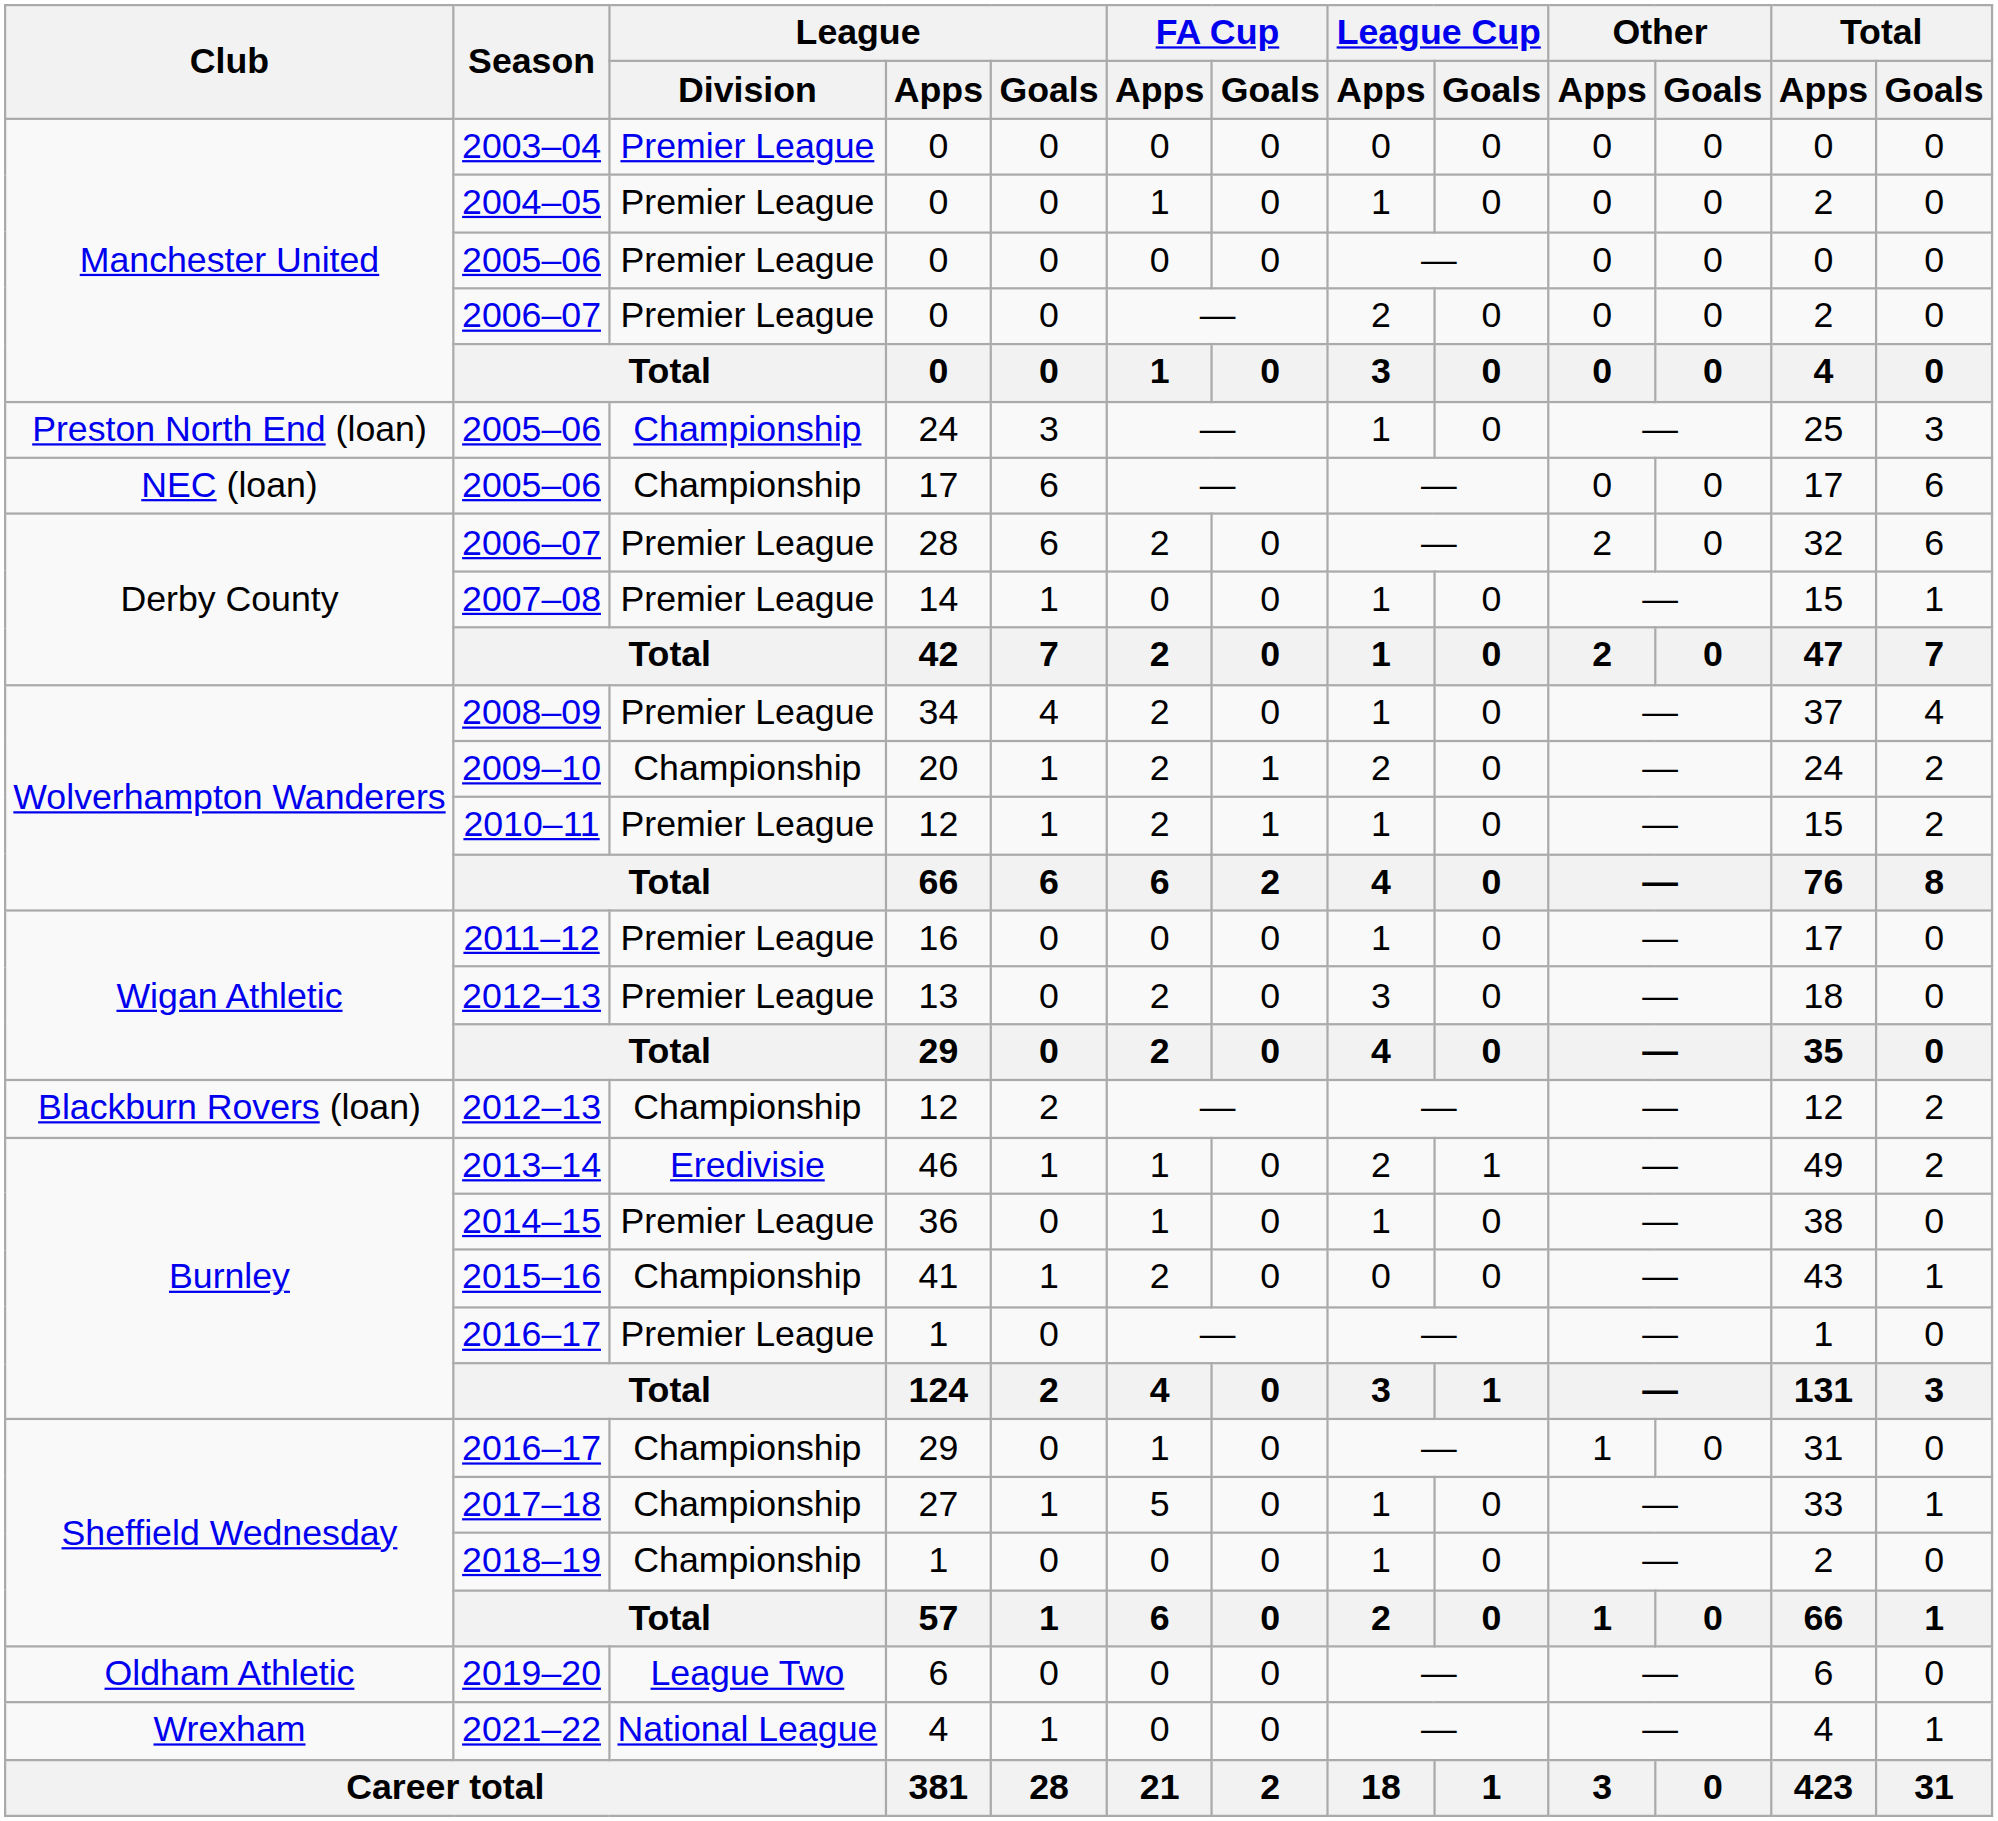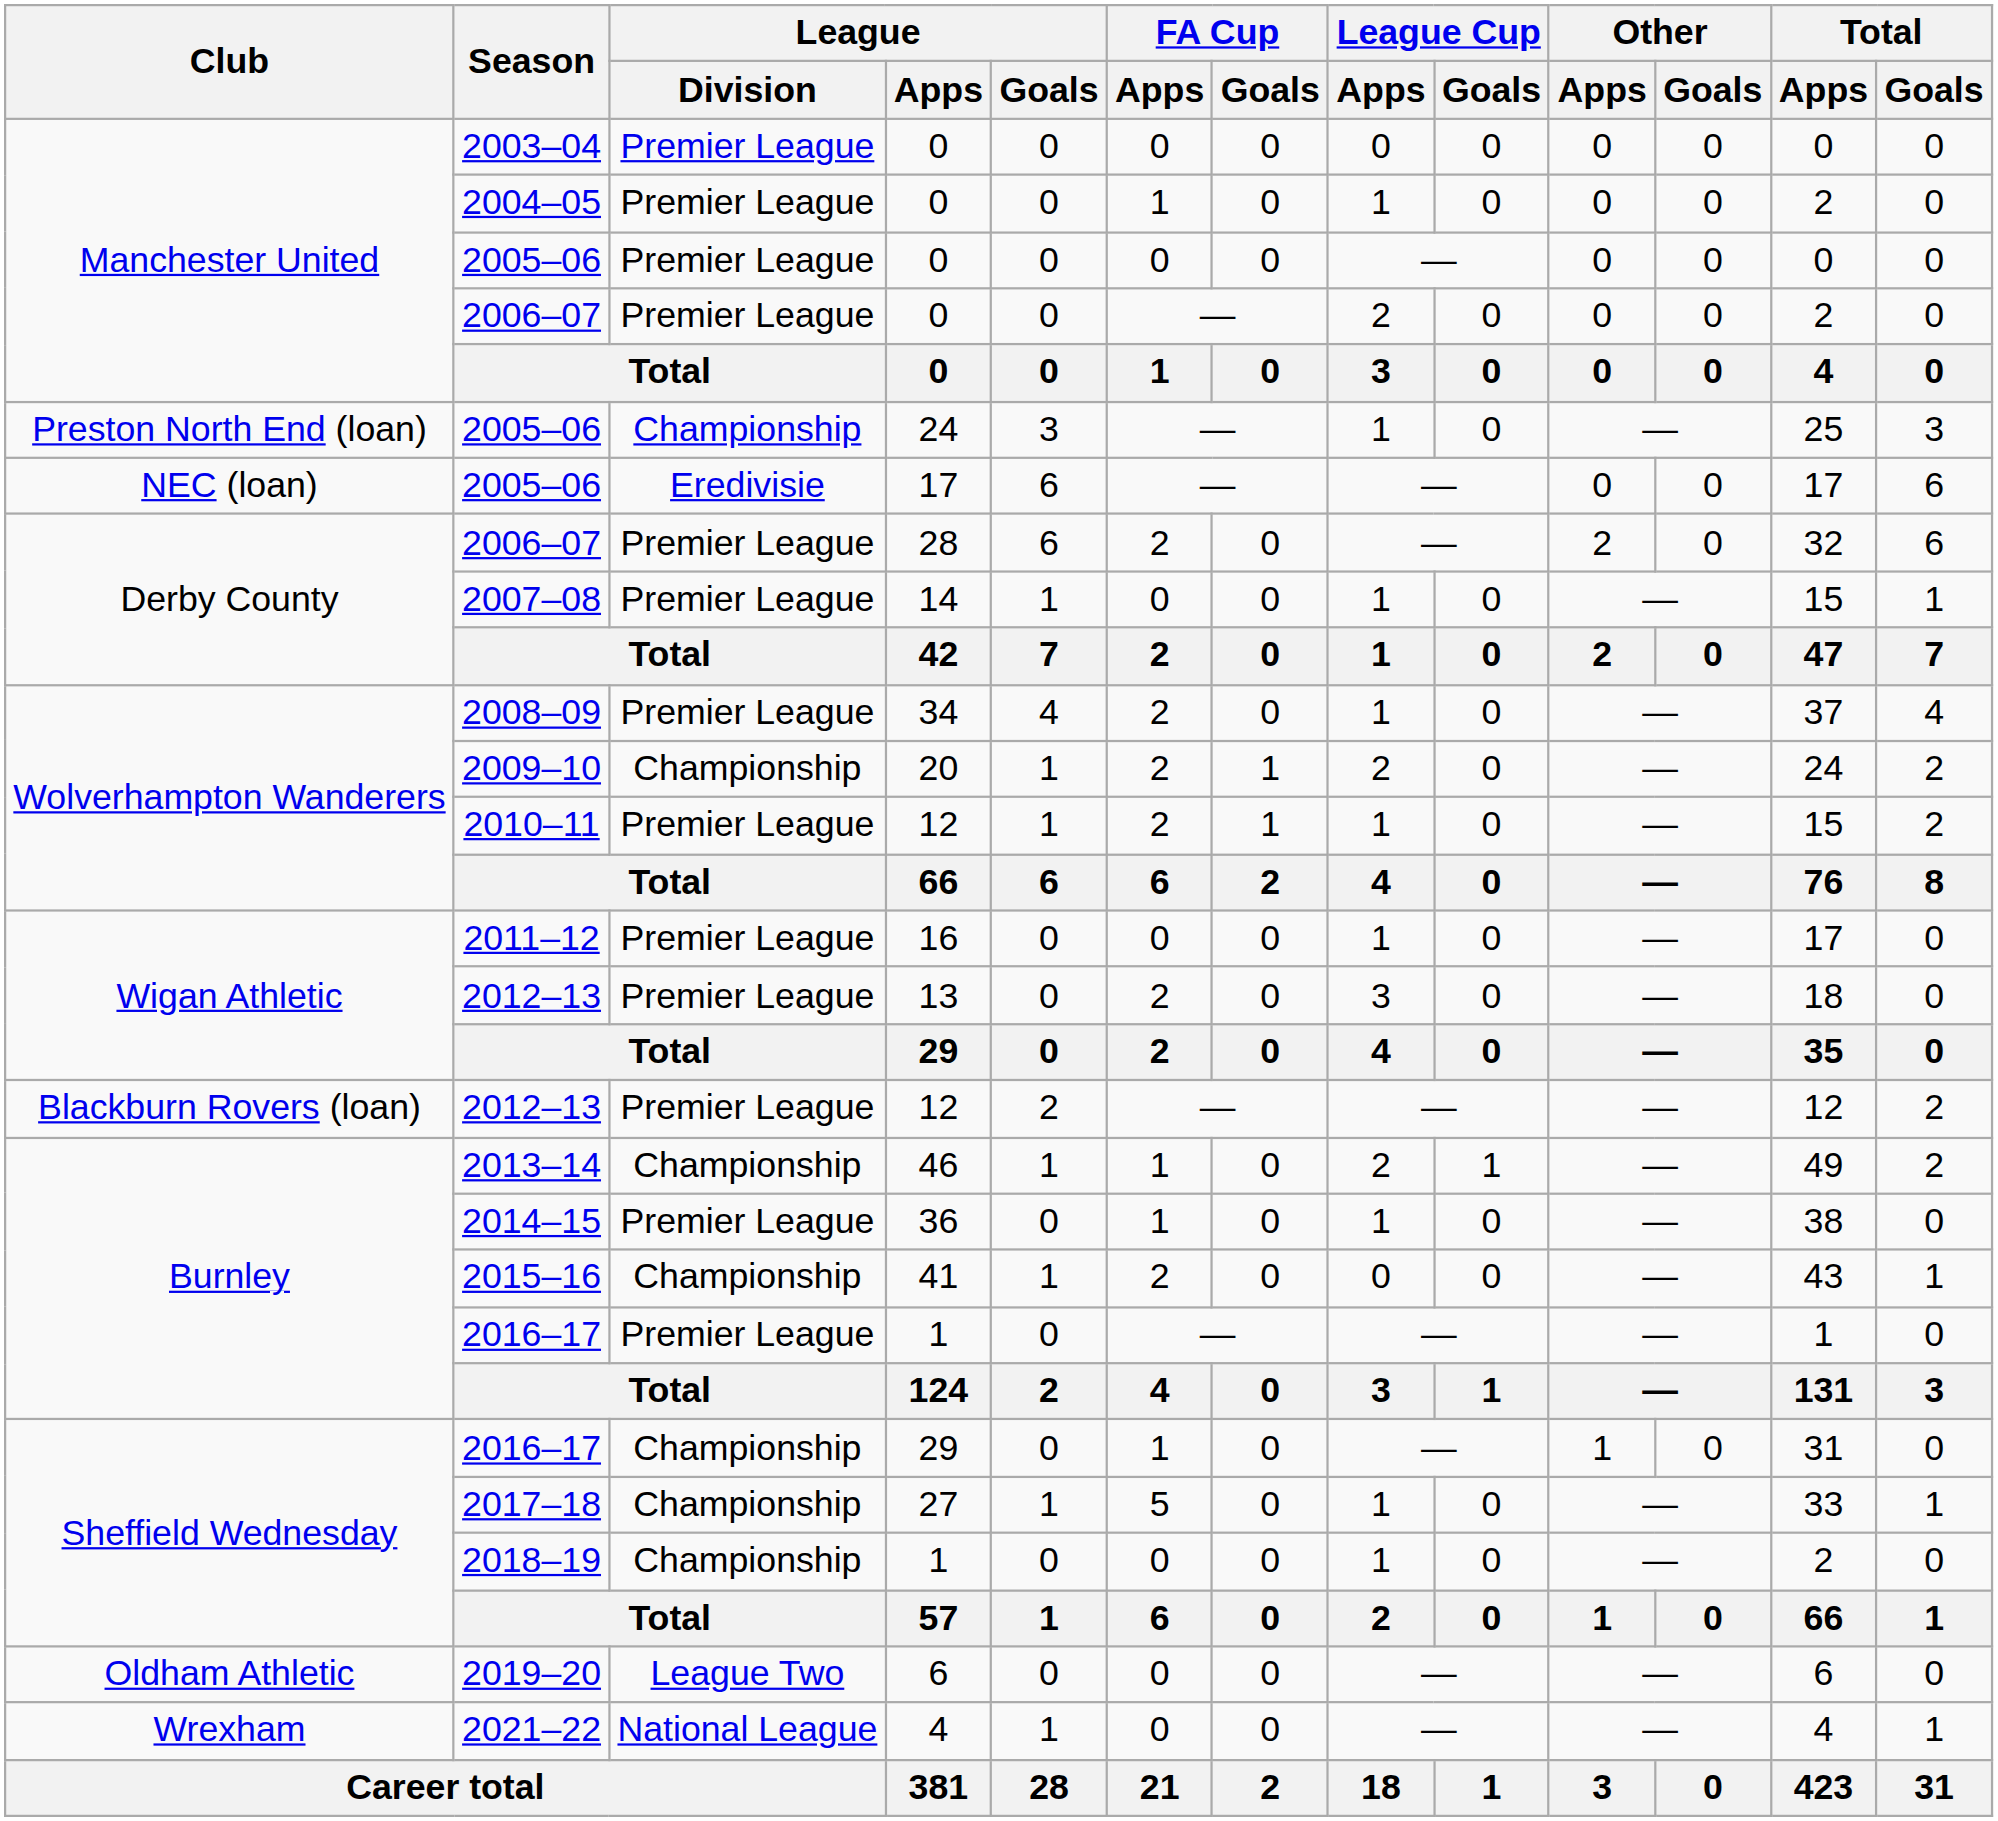2005–06 / 17 | League / Division: Championship -> Eredivisie
2012–13 / 12 | League / Division: Championship -> Premier League
2013–14 | League / Division: Eredivisie -> Championship
